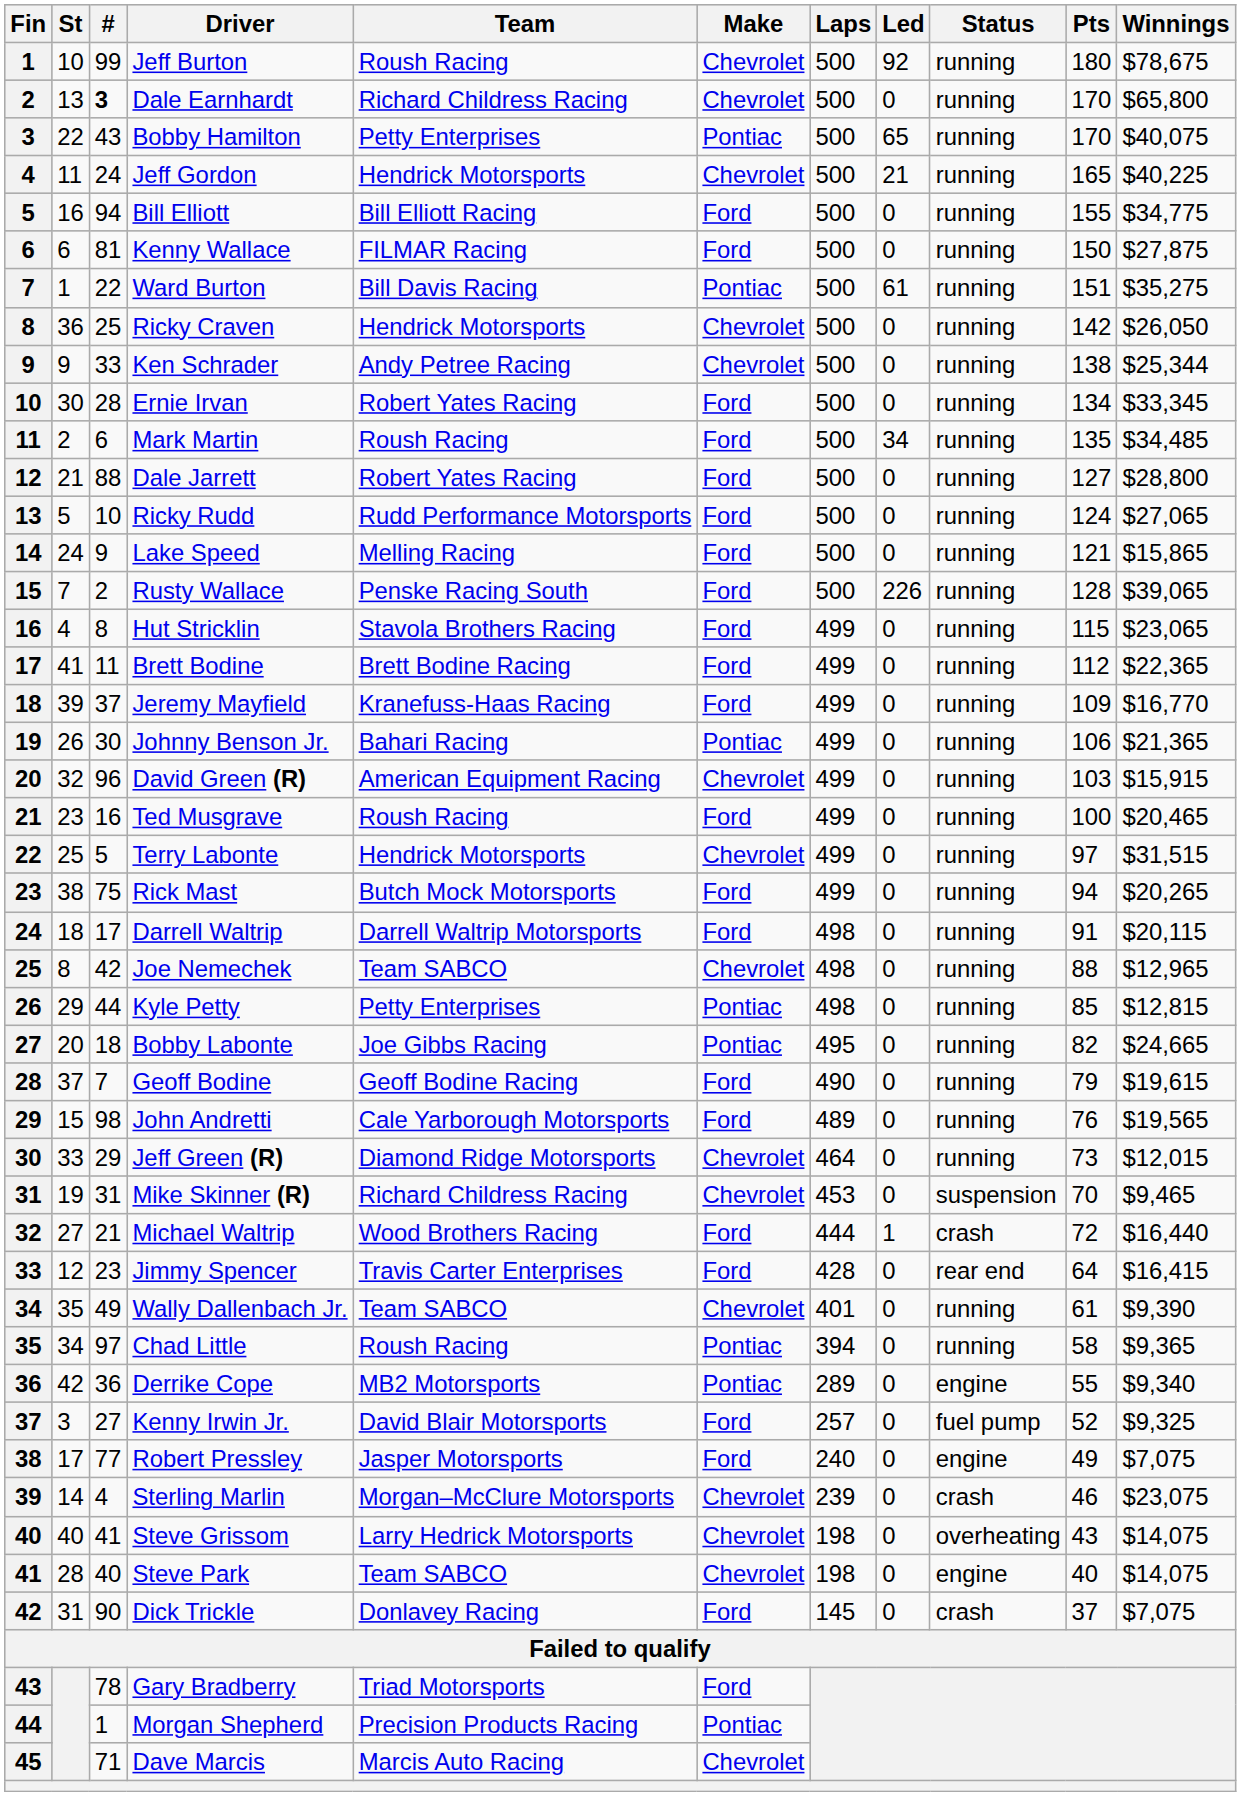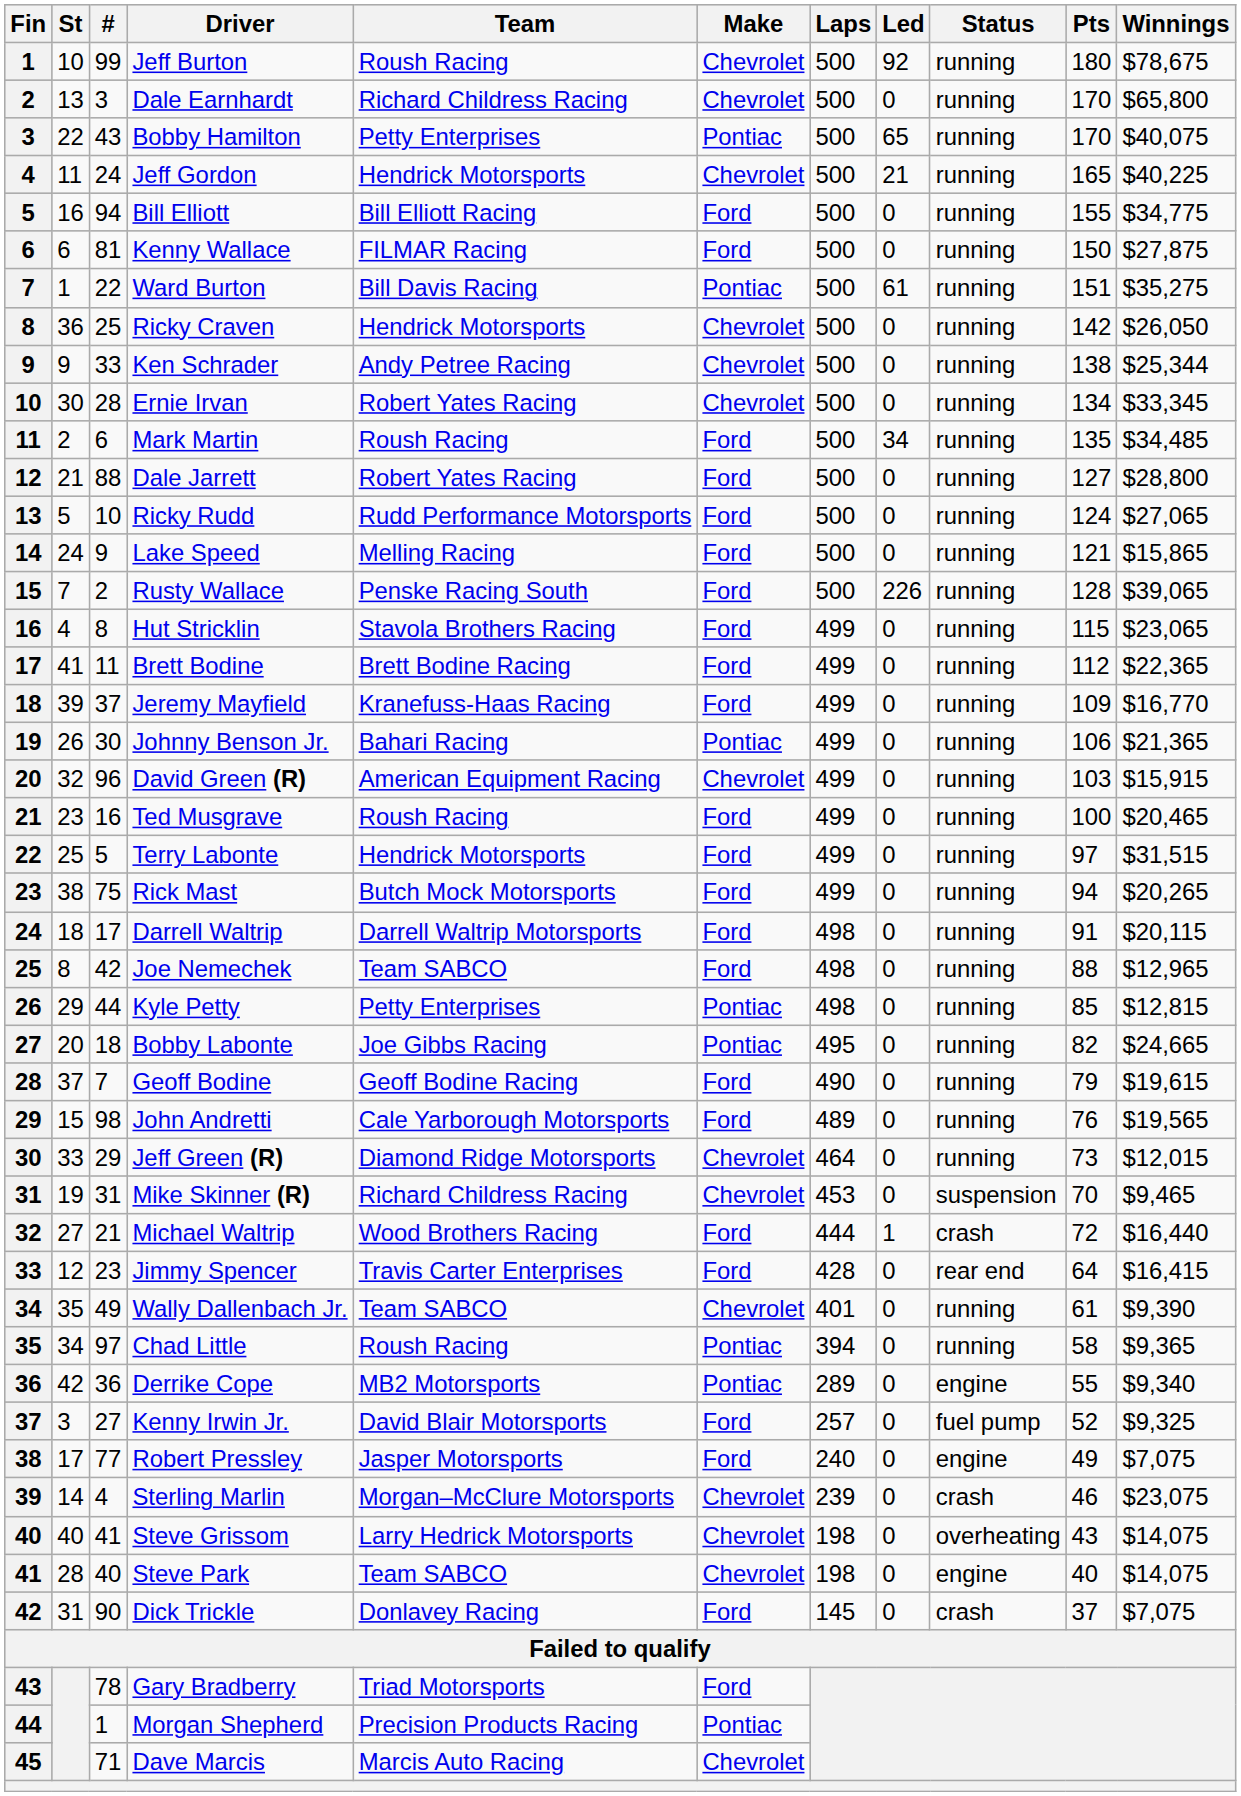Dale Earnhardt | #: bold -> normal
Ernie Irvan | Make: Ford -> Chevrolet
Terry Labonte | Make: Chevrolet -> Ford
Joe Nemechek | Make: Chevrolet -> Ford
